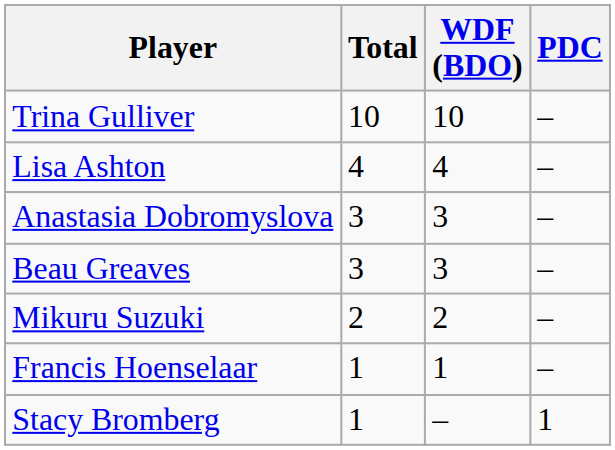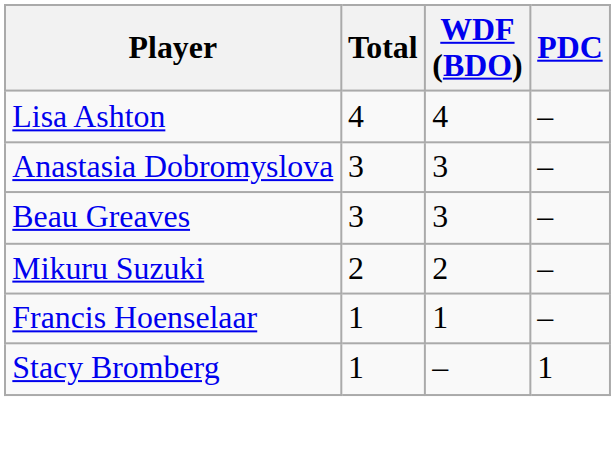- row: Trina Gulliver | 10 | 10 | –
